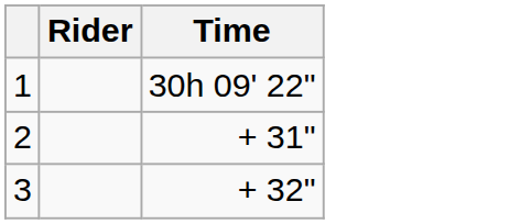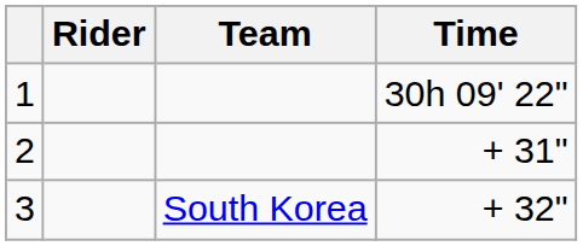+ column: Team | South Korea
